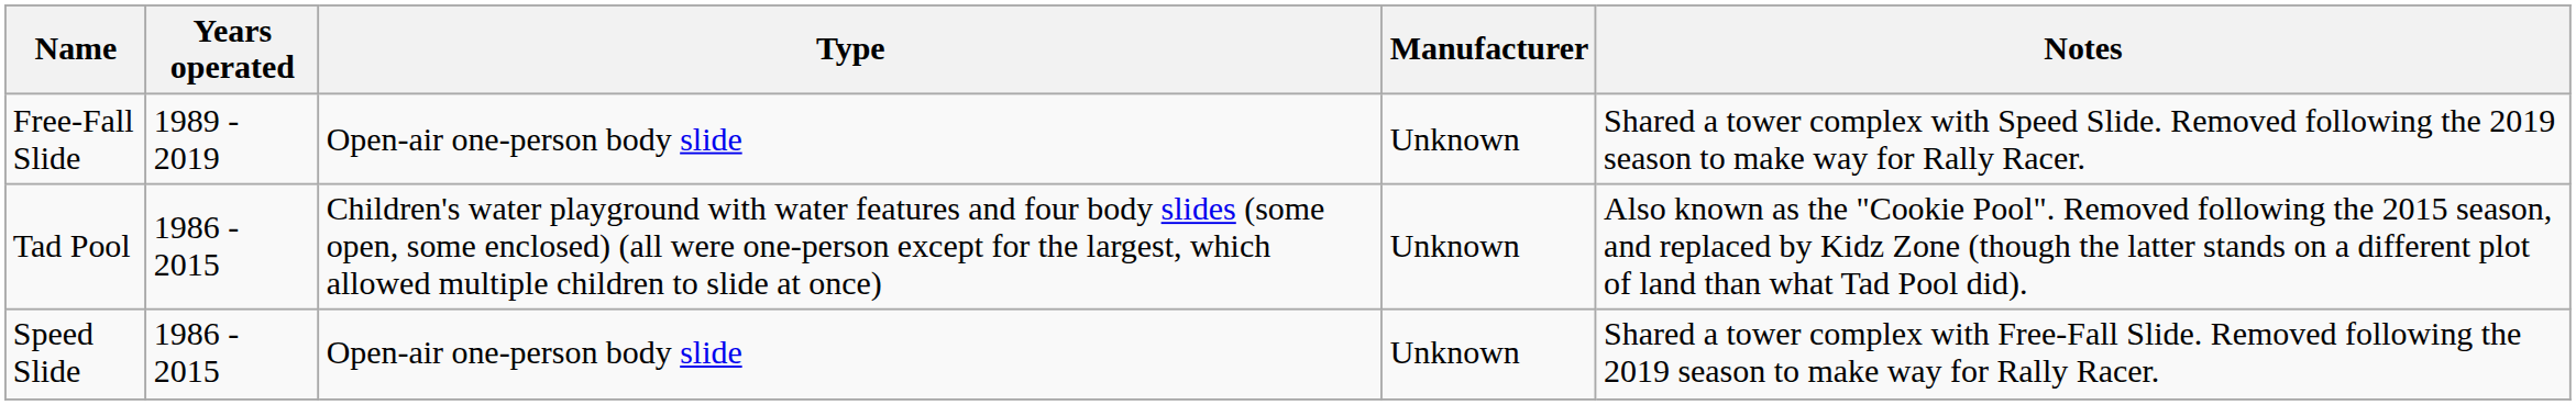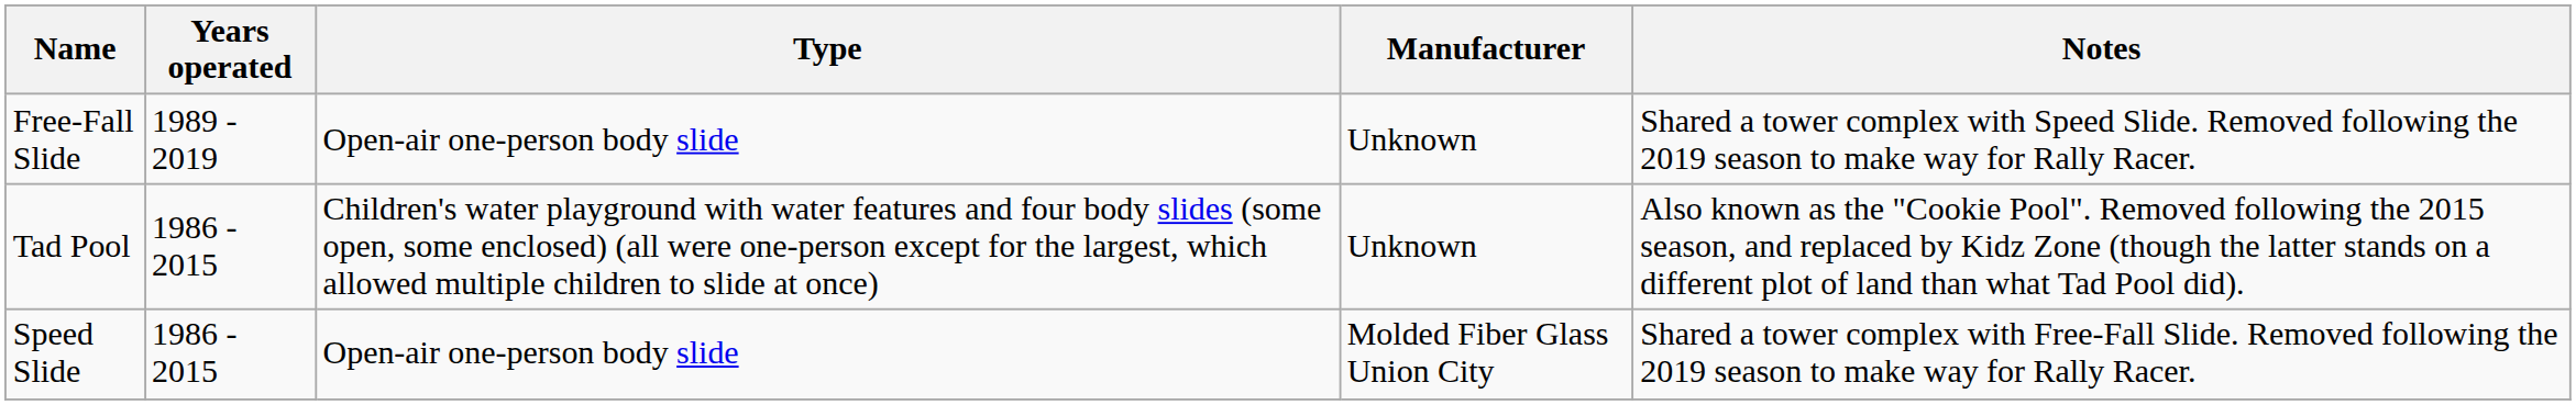Speed Slide | Manufacturer: Unknown -> Molded Fiber Glass Union City
